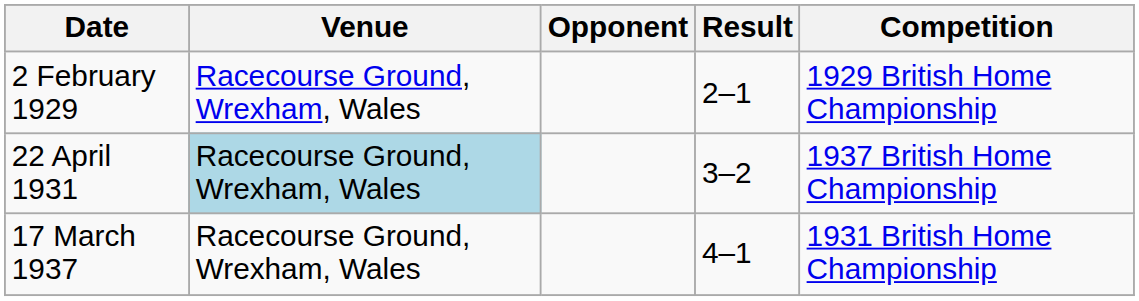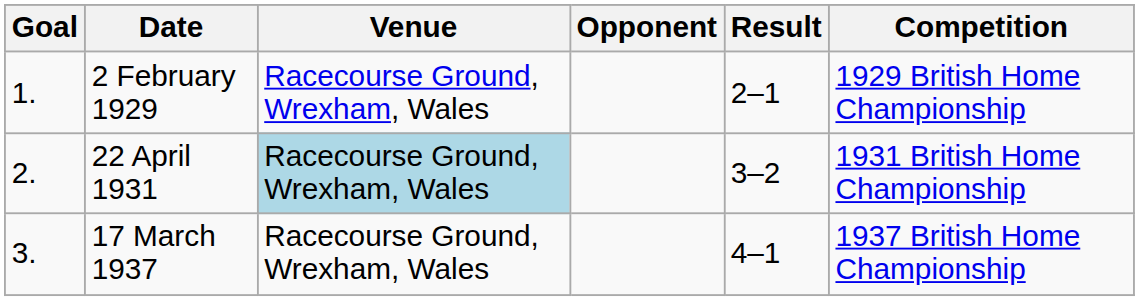+ column: Goal | 1. | 2. | 3.
22 April 1931 | Competition: 1937 British Home Championship -> 1931 British Home Championship
17 March 1937 | Competition: 1931 British Home Championship -> 1937 British Home Championship
